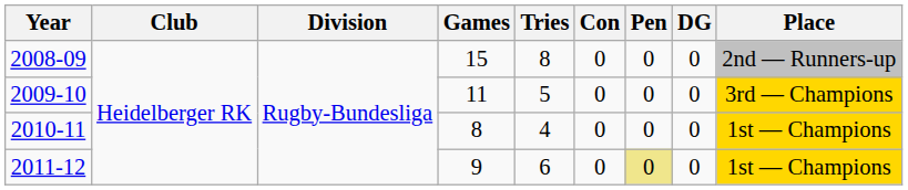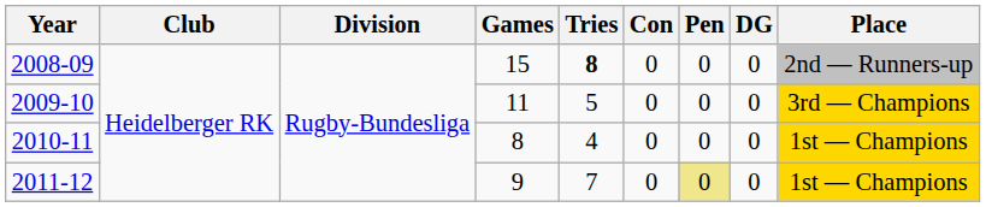2008-09 | Tries: normal -> bold
2011-12 | Tries: 6 -> 7
